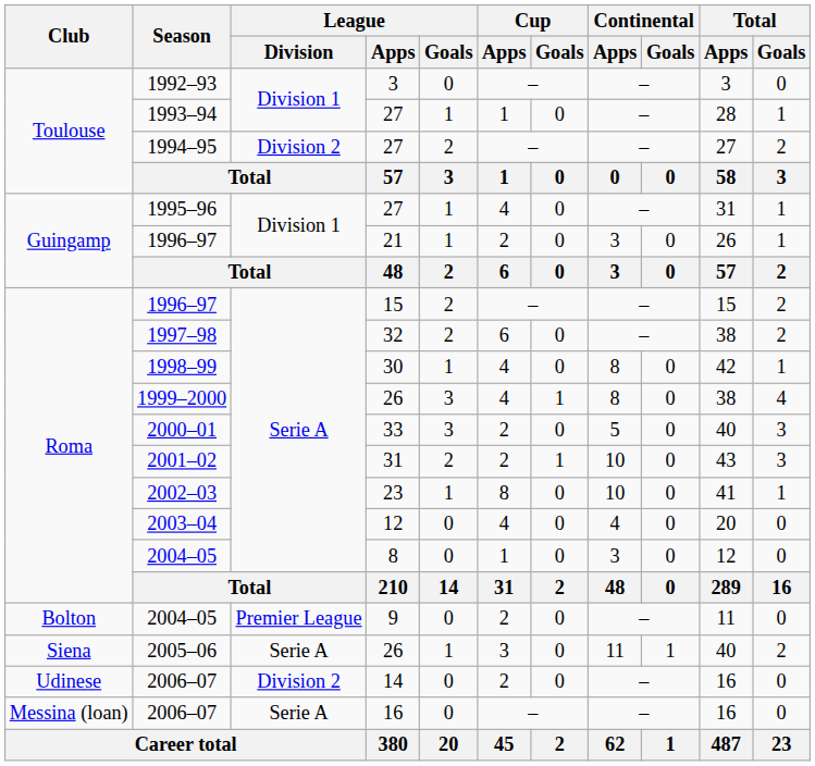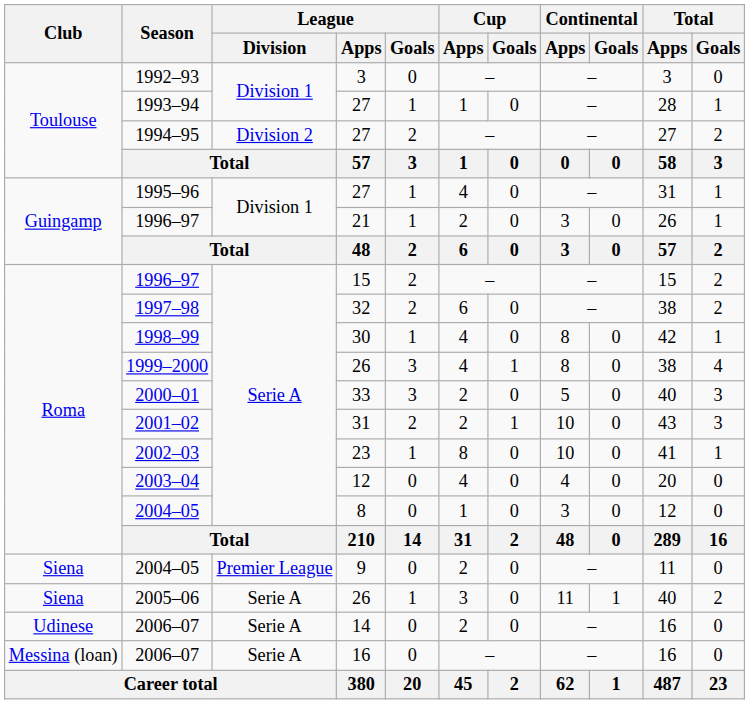2004–05 / 9 | Club: Bolton -> Siena
2006–07 / 14 | League / Division: Division 2 -> Serie A
